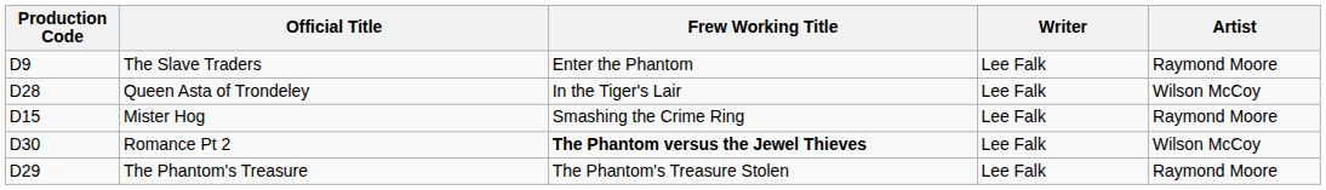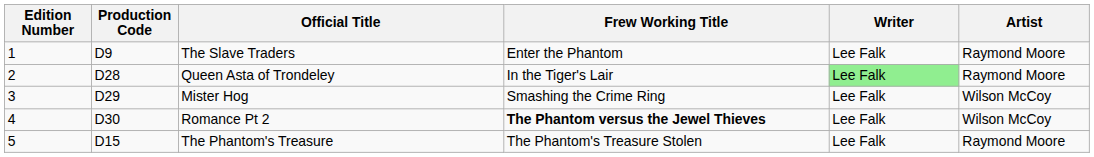+ column: Edition Number | 1 | 2 | 3 | 4 | 5
Queen Asta of Trondeley | Writer: no background -> lightgreen background
Queen Asta of Trondeley | Artist: Wilson McCoy -> Raymond Moore
Mister Hog | Production Code: D15 -> D29
Mister Hog | Artist: Raymond Moore -> Wilson McCoy
The Phantom's Treasure | Production Code: D29 -> D15
